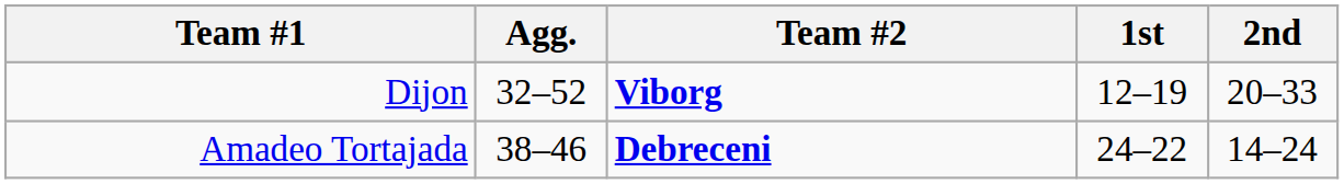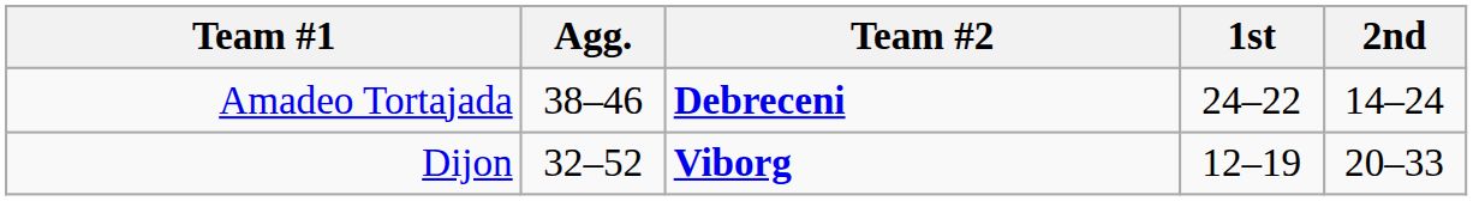rows swapped: Dijon <-> Amadeo Tortajada
